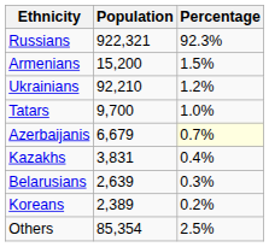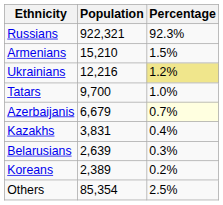Armenians | Population: 15,200 -> 15,210
Ukrainians | Population: 92,210 -> 12,216
Ukrainians | Percentage: no background -> khaki background
